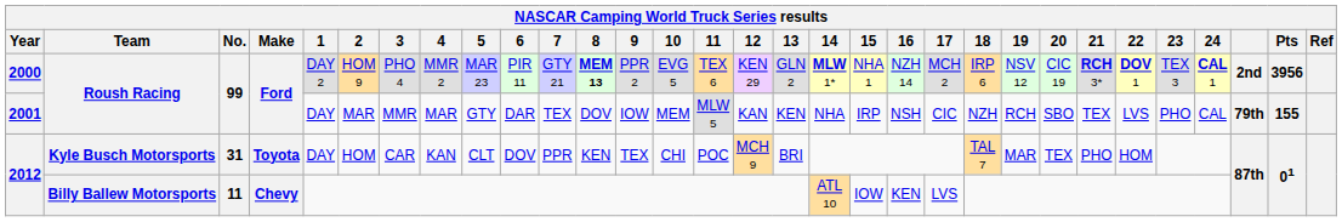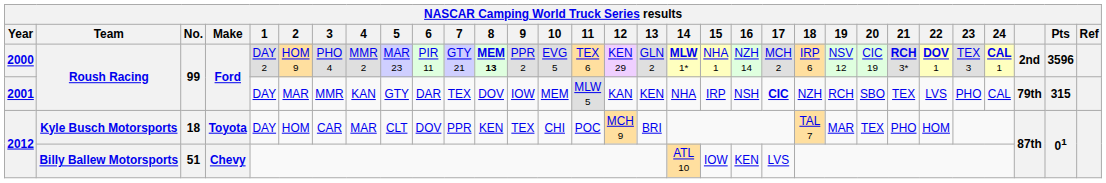2000 | Pts: 3956 -> 3596
2001 | 4: MAR -> KAN
2001 | 17: normal -> bold
2001 | Pts: 155 -> 315
2012 / Kyle Busch Motorsports | No.: 31 -> 18
2012 / Kyle Busch Motorsports | 4: KAN -> MAR
2012 / Billy Ballew Motorsports | No.: 11 -> 51
